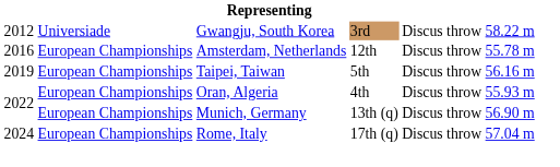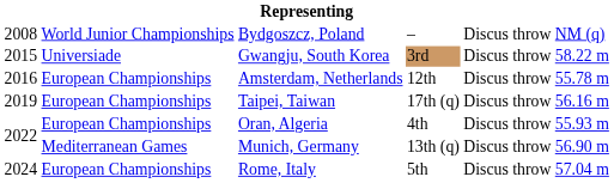+ row: 2008 | World Junior Championships | Bydgoszcz, Poland | – | Discus throw | NM (q)
Gwangju, South Korea | column 1: 2012 -> 2015
Taipei, Taiwan | column 4: 5th -> 17th (q)
Munich, Germany | column 2: European Championships -> Mediterranean Games
Rome, Italy | column 4: 17th (q) -> 5th
